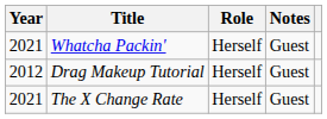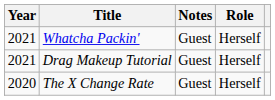columns swapped: Role <-> Notes
Drag Makeup Tutorial | Year: 2012 -> 2021
The X Change Rate | Year: 2021 -> 2020
